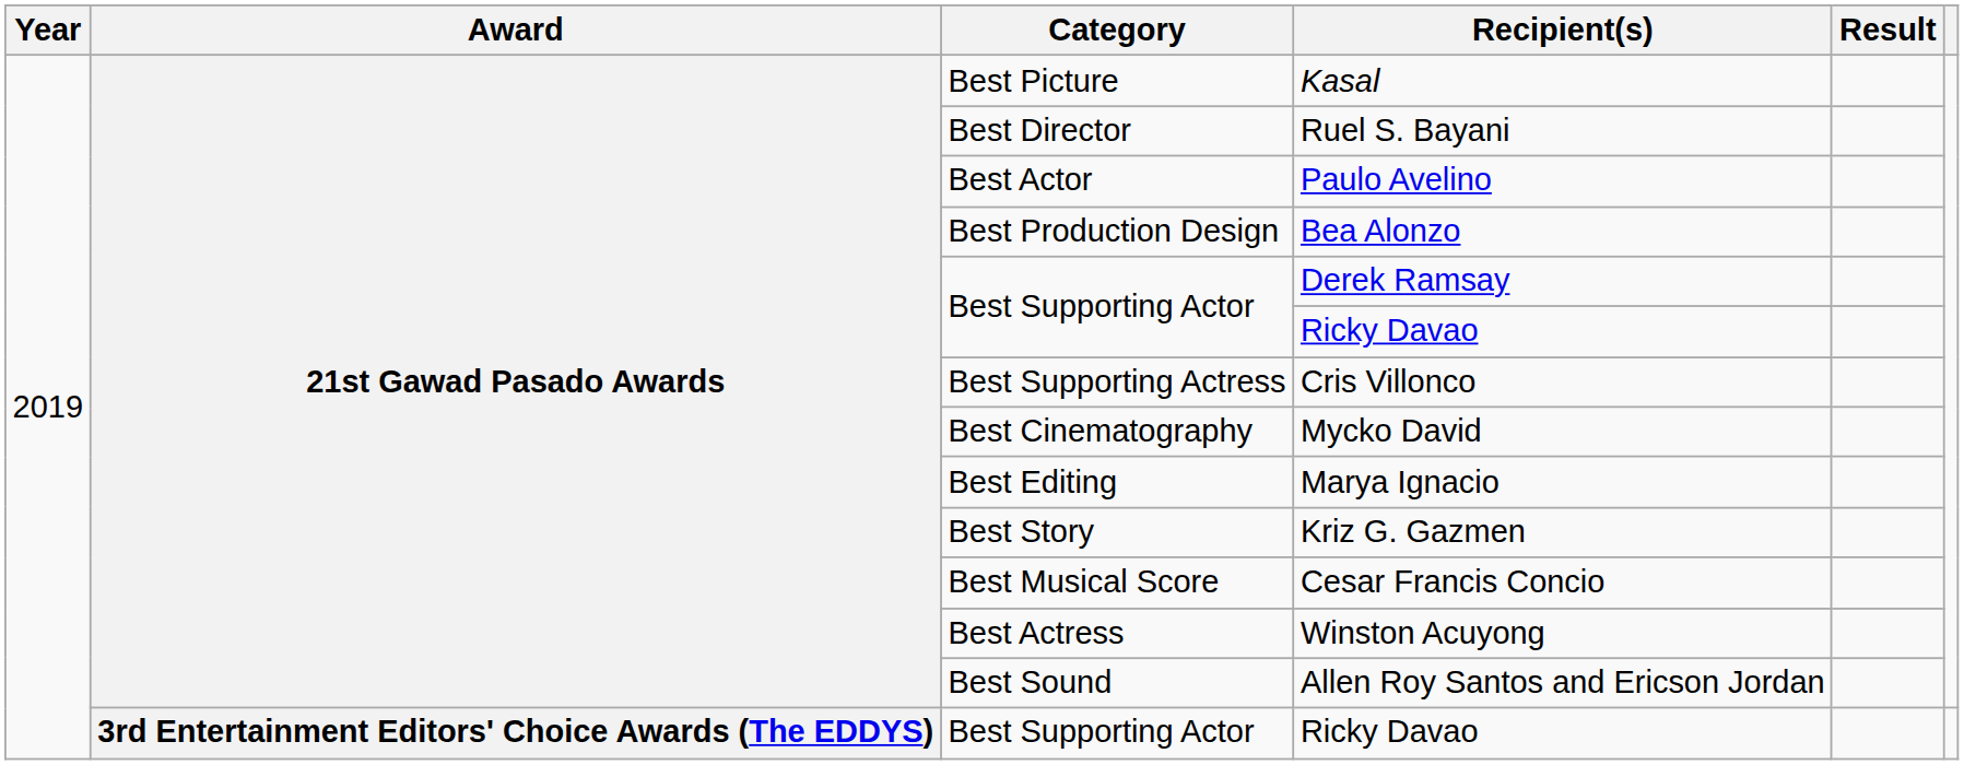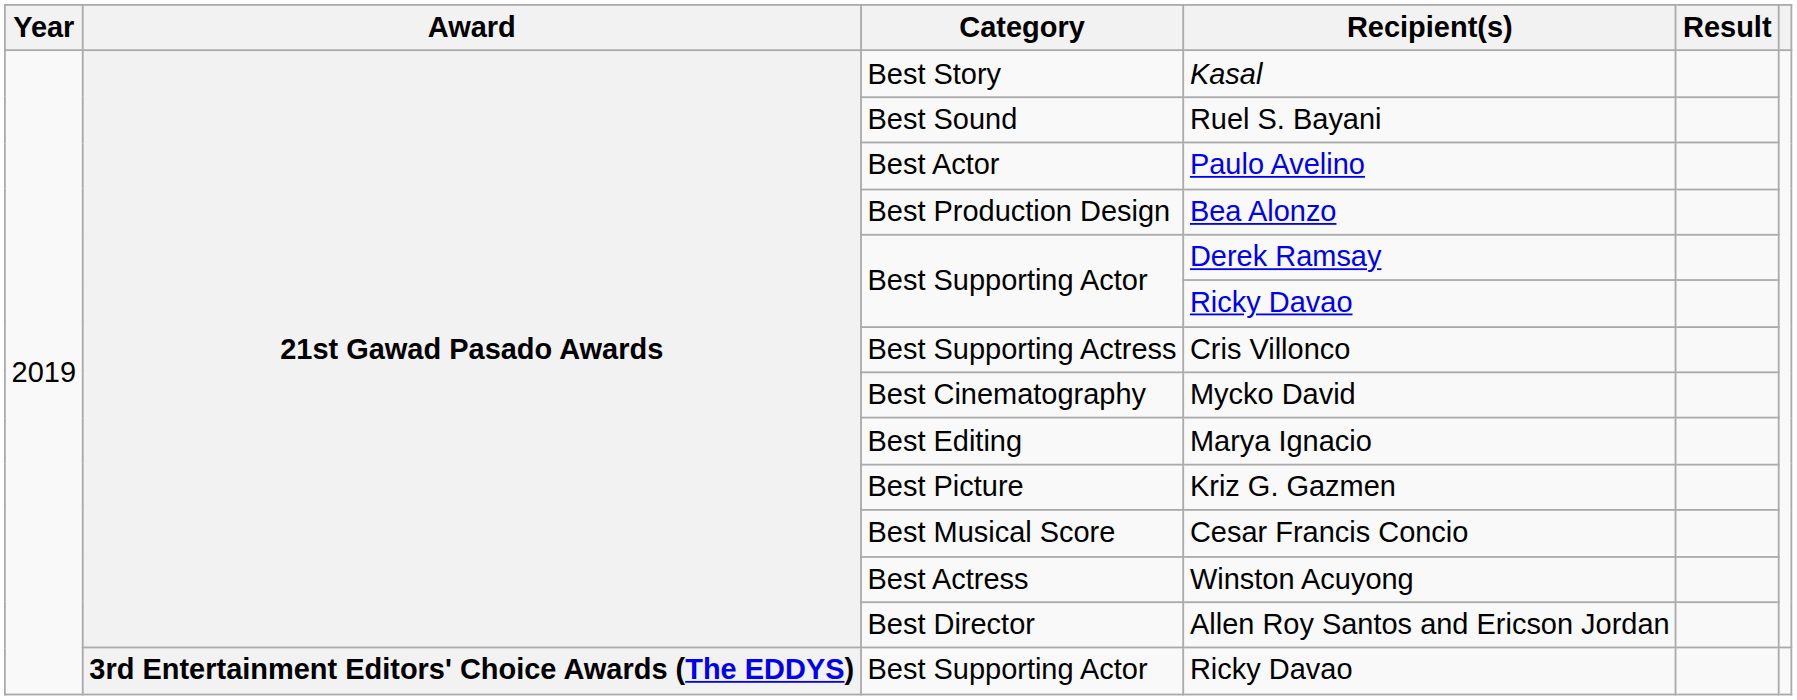Kasal | Category: Best Picture -> Best Story
Ruel S. Bayani | Category: Best Director -> Best Sound
Kriz G. Gazmen | Category: Best Story -> Best Picture
Allen Roy Santos and Ericson Jordan | Category: Best Sound -> Best Director
